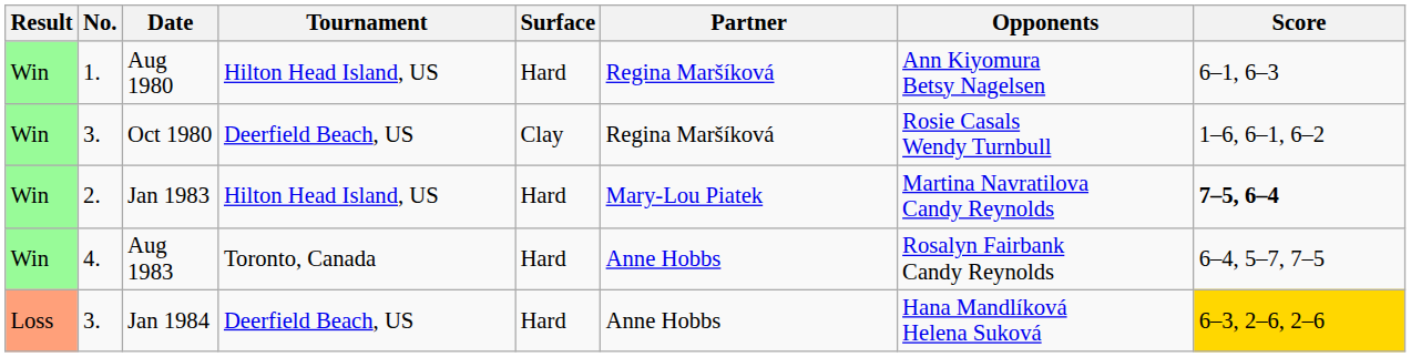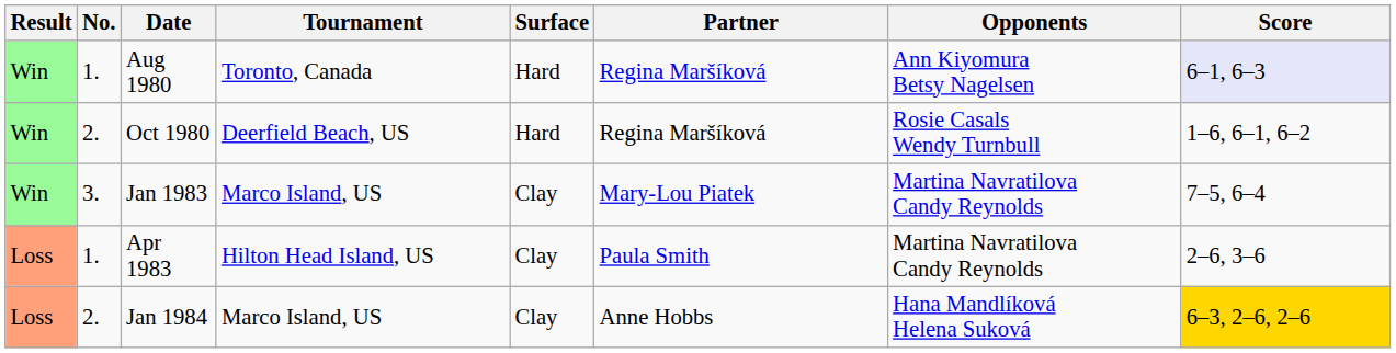Aug 1980 | Tournament: Hilton Head Island, US -> Toronto, Canada
Aug 1980 | Score: no background -> lavender background
Oct 1980 | No.: 3. -> 2.
Oct 1980 | Surface: Clay -> Hard
Jan 1983 | No.: 2. -> 3.
Jan 1983 | Tournament: Hilton Head Island, US -> Marco Island, US
Jan 1983 | Surface: Hard -> Clay
Jan 1983 | Score: bold -> normal
+ row: Loss | 1. | Apr 1983 | Hilton Head Island, US | Clay | Paula Smith | Martina Navratilova Candy Reynolds | 2–6, 3–6
- row: Win | 4. | Aug 1983 | Toronto, Canada | Hard | Anne Hobbs | Rosalyn Fairbank Candy Reynolds | 6–4, 5–7, 7–5
Jan 1984 | No.: 3. -> 2.
Jan 1984 | Tournament: Deerfield Beach, US -> Marco Island, US
Jan 1984 | Surface: Hard -> Clay
